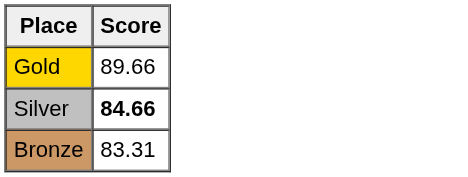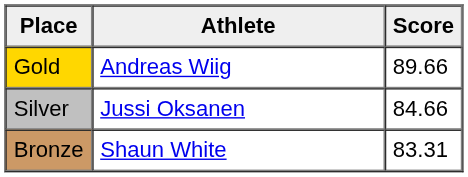+ column: Athlete | Andreas Wiig | Jussi Oksanen | Shaun White
Silver | Score: bold -> normal
